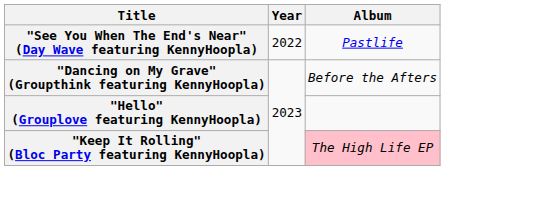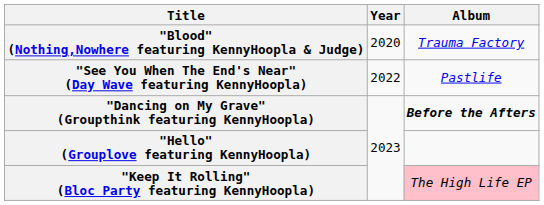+ row: "Blood" (Nothing,Nowhere featuring KennyHoopla & Judge) | 2020 | Trauma Factory
"Dancing on My Grave" (Groupthink featuring KennyHoopla) | Album: normal -> bold
